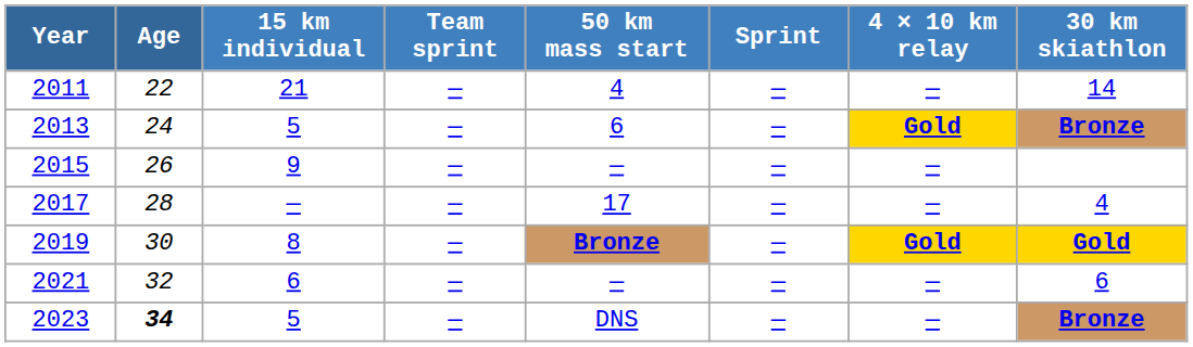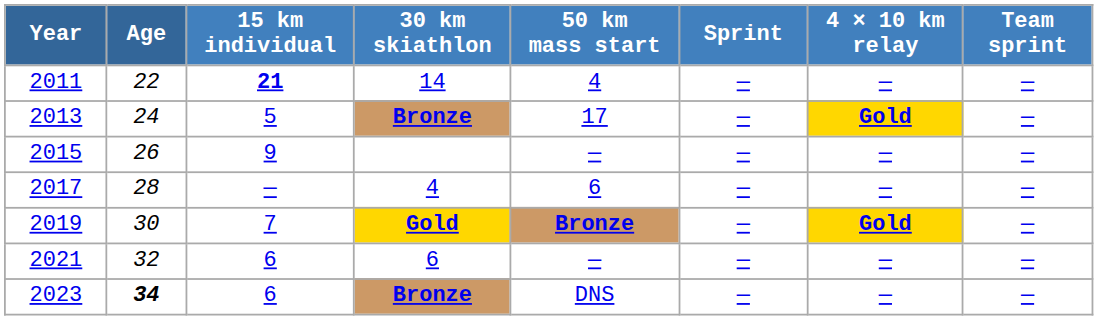columns swapped: 30 km skiathlon <-> Team sprint
2011 | 15 km individual: normal -> bold
2013 | 50 km mass start: 6 -> 17
2017 | 50 km mass start: 17 -> 6
2019 | 15 km individual: 8 -> 7
2023 | 15 km individual: 5 -> 6
